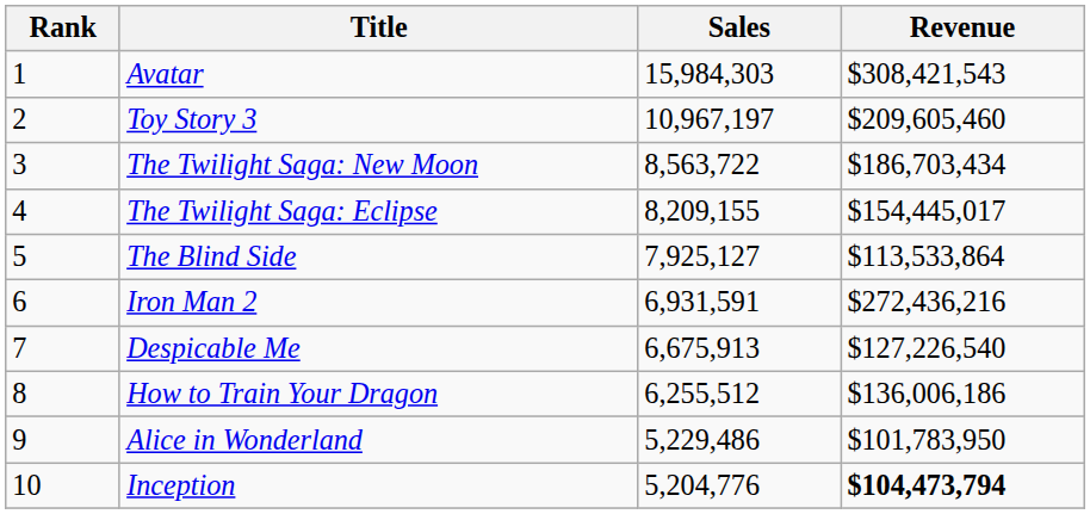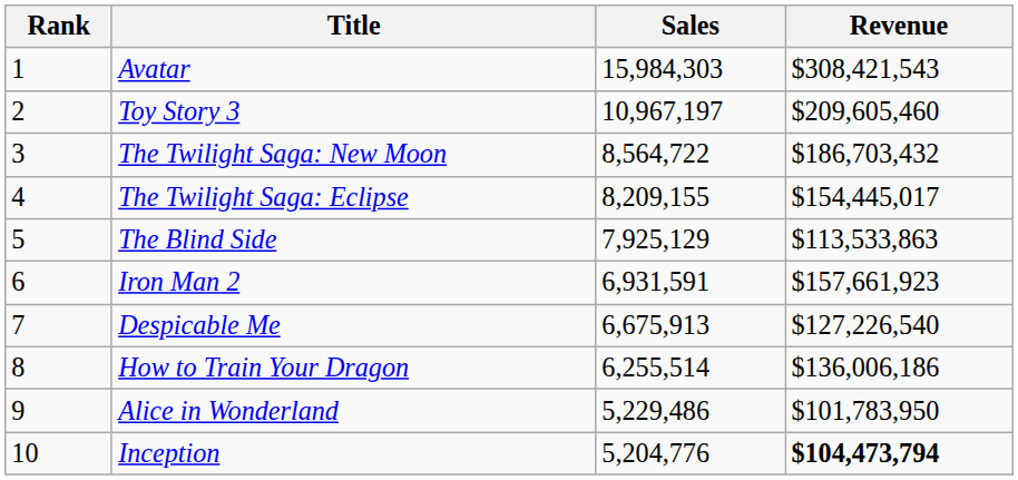The Twilight Saga: New Moon | Sales: 8,563,722 -> 8,564,722
The Twilight Saga: New Moon | Revenue: $186,703,434 -> $186,703,432
The Blind Side | Sales: 7,925,127 -> 7,925,129
The Blind Side | Revenue: $113,533,864 -> $113,533,863
Iron Man 2 | Revenue: $272,436,216 -> $157,661,923
How to Train Your Dragon | Sales: 6,255,512 -> 6,255,514
